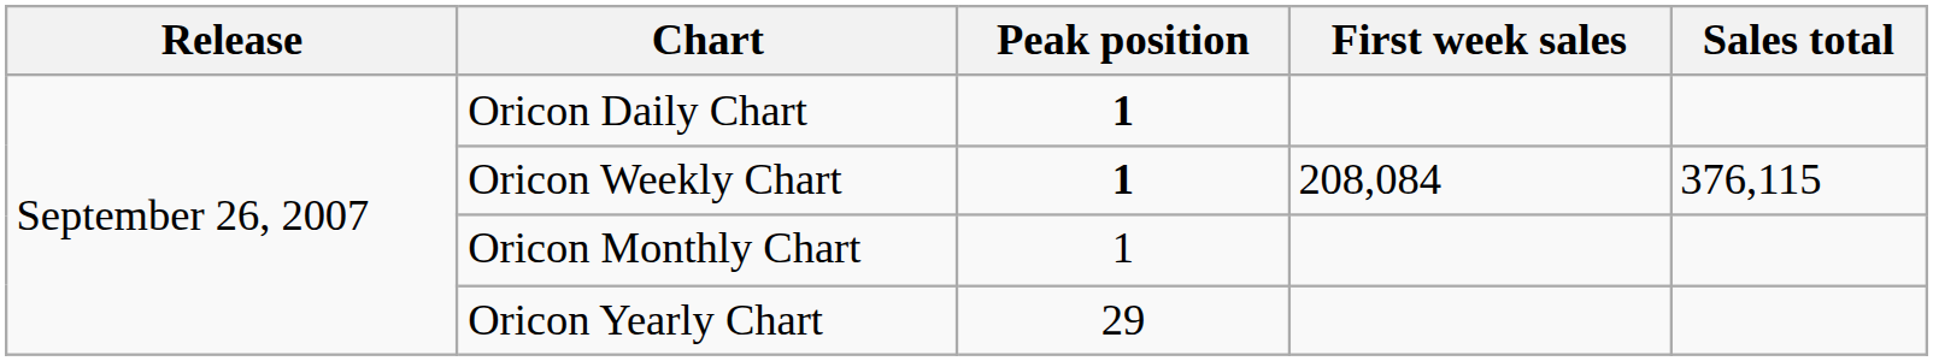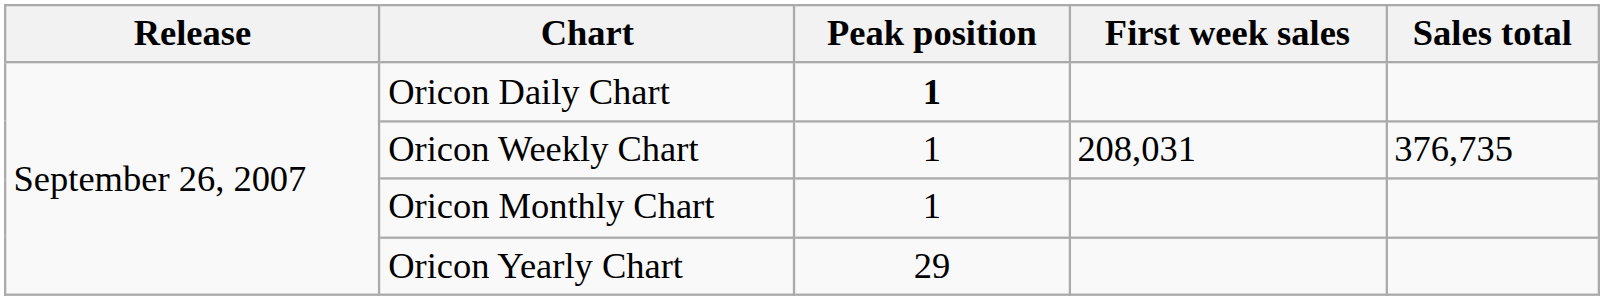Oricon Weekly Chart | Peak position: bold -> normal
Oricon Weekly Chart | First week sales: 208,084 -> 208,031
Oricon Weekly Chart | Sales total: 376,115 -> 376,735
